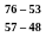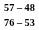rows swapped: 76 – 53 <-> 57 – 48
